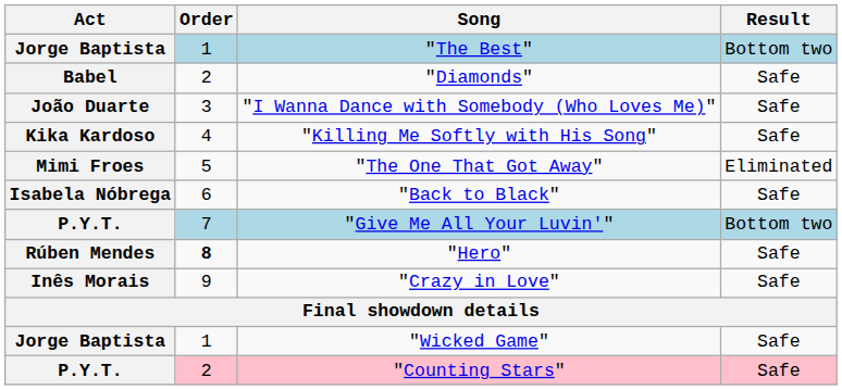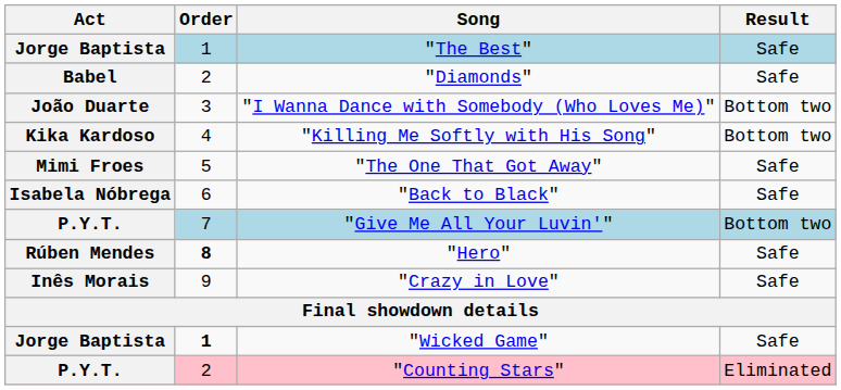"The Best" | Result: Bottom two -> Safe
"I Wanna Dance with Somebody (Who Loves Me)" | Result: Safe -> Bottom two
"Killing Me Softly with His Song" | Result: Safe -> Bottom two
"The One That Got Away" | Result: Eliminated -> Safe
"Wicked Game" | Order: normal -> bold
"Counting Stars" | Result: Safe -> Eliminated
